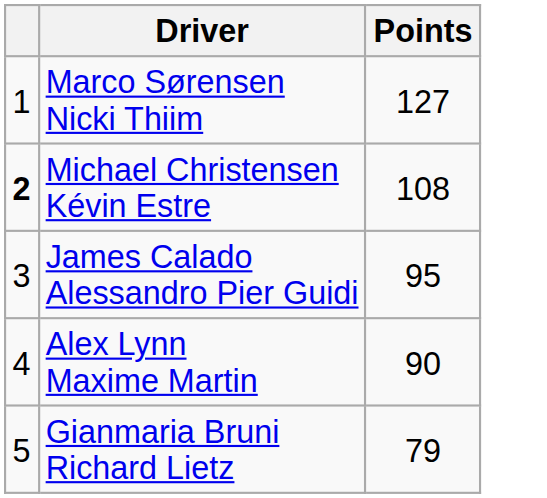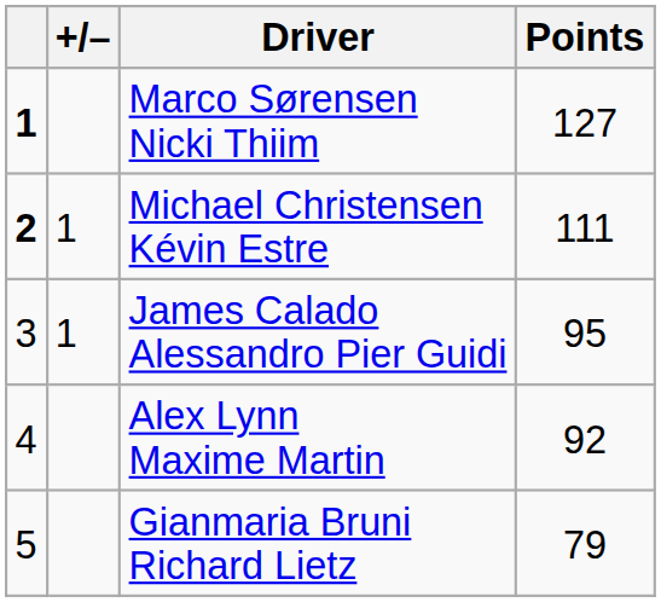+ column: +/– | 1 | 1
Marco Sørensen Nicki Thiim | column 1: normal -> bold
Michael Christensen Kévin Estre | Points: 108 -> 111
Alex Lynn Maxime Martin | Points: 90 -> 92
